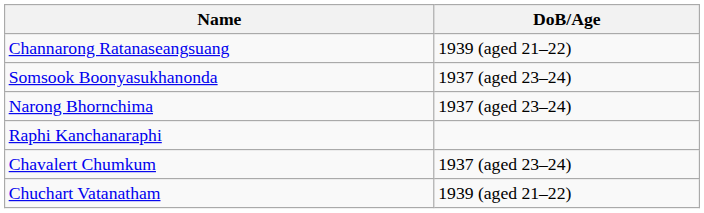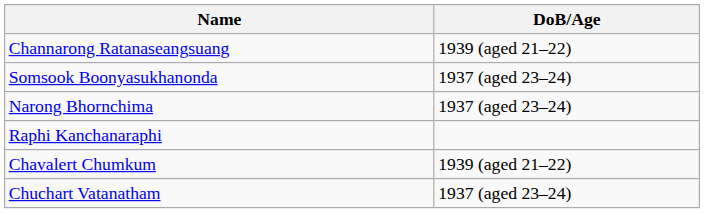Chavalert Chumkum | DoB/Age: 1937 (aged 23–24) -> 1939 (aged 21–22)
Chuchart Vatanatham | DoB/Age: 1939 (aged 21–22) -> 1937 (aged 23–24)
